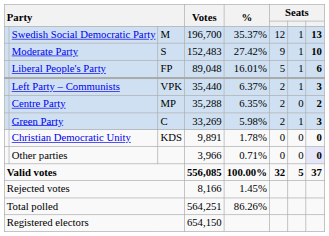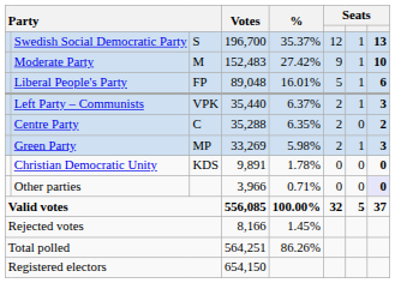Swedish Social Democratic Party | column 3: M -> S
Moderate Party | column 3: S -> M
Centre Party | column 3: MP -> C
Green Party | column 3: C -> MP
